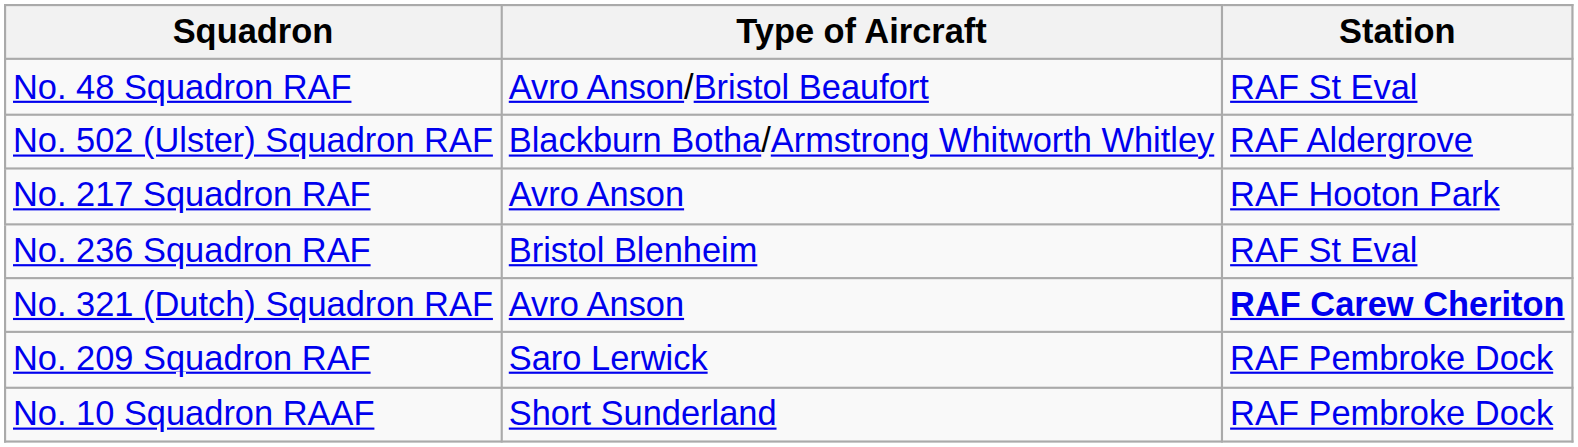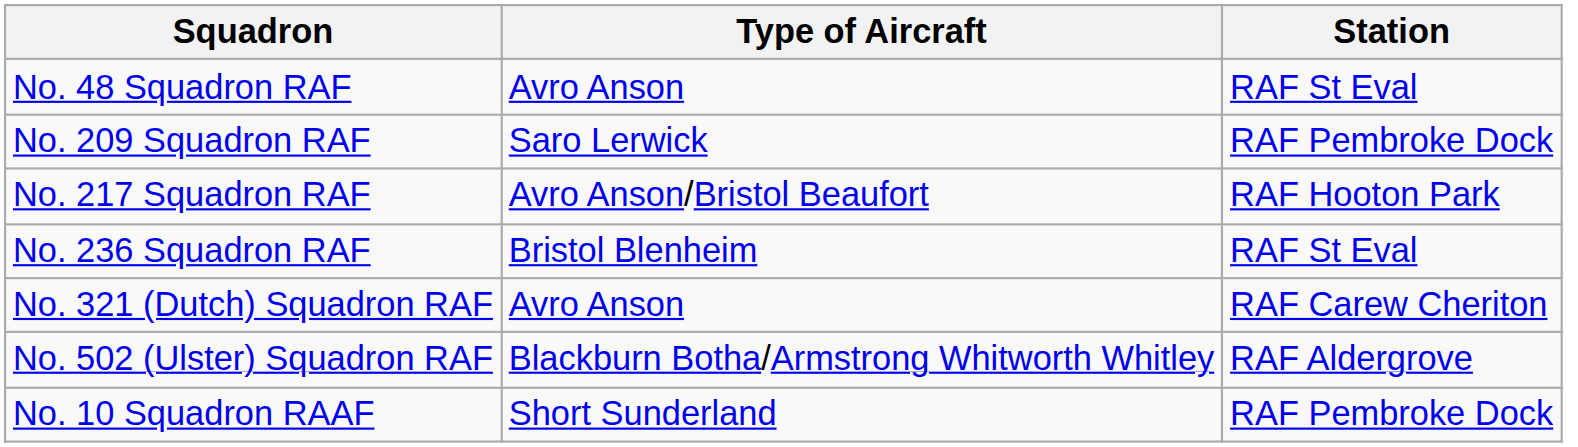No. 48 Squadron RAF | Type of Aircraft: Avro Anson/Bristol Beaufort -> Avro Anson
rows swapped: No. 209 Squadron RAF <-> No. 502 (Ulster) Squadron RAF
No. 217 Squadron RAF | Type of Aircraft: Avro Anson -> Avro Anson/Bristol Beaufort
No. 321 (Dutch) Squadron RAF | Station: bold -> normal
